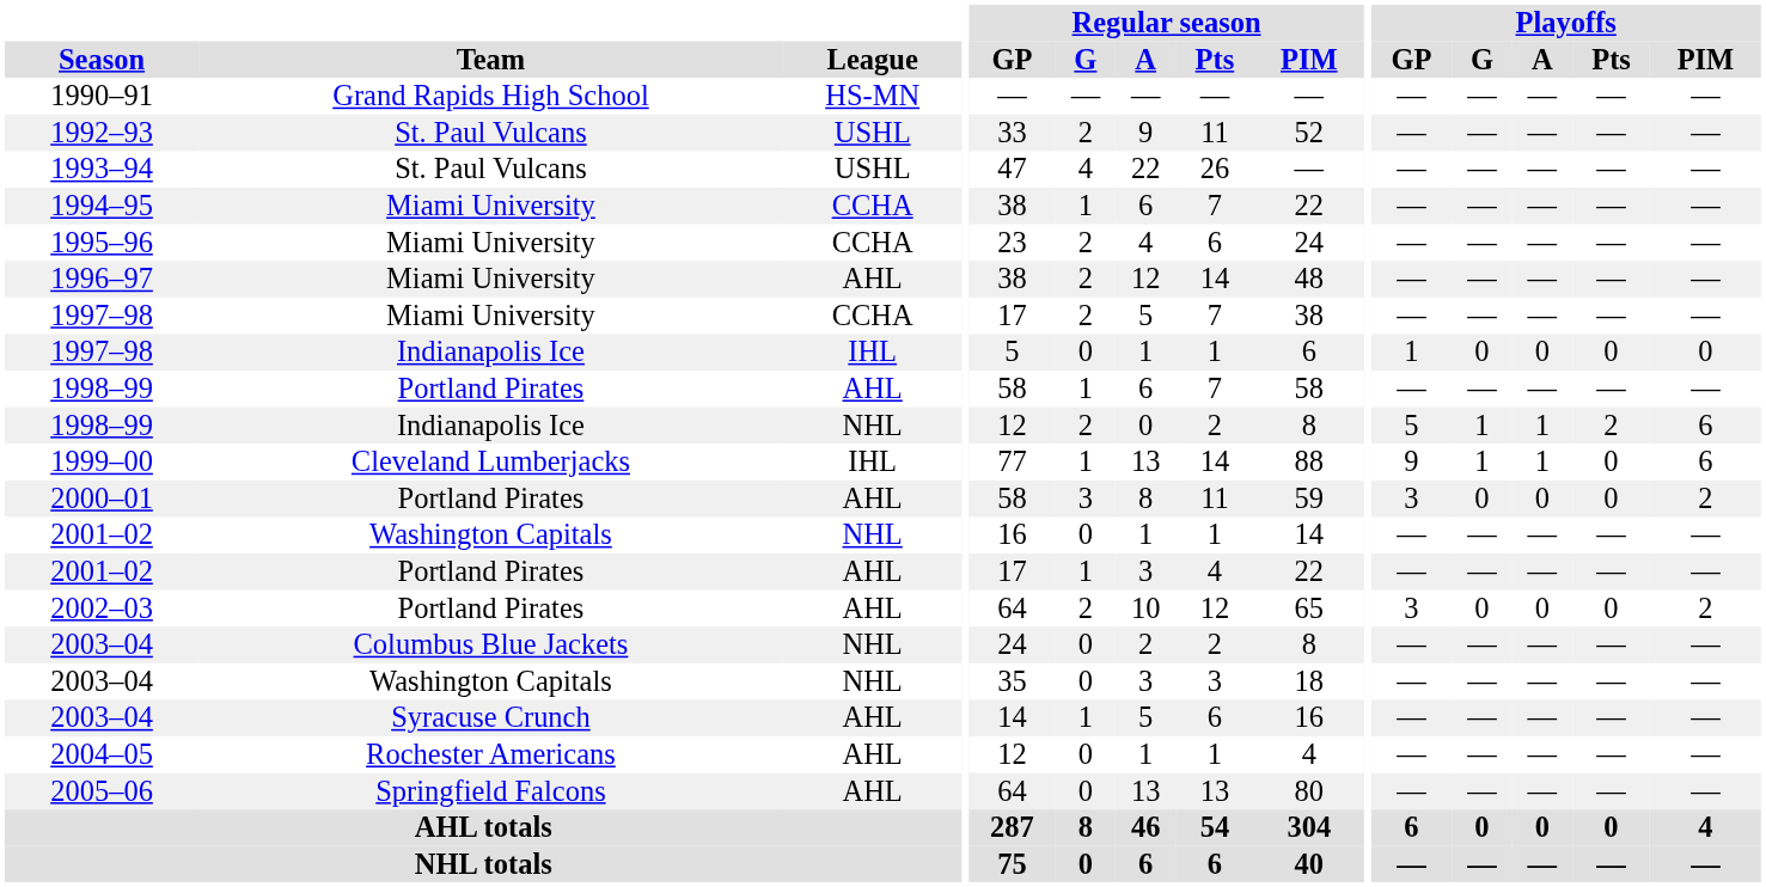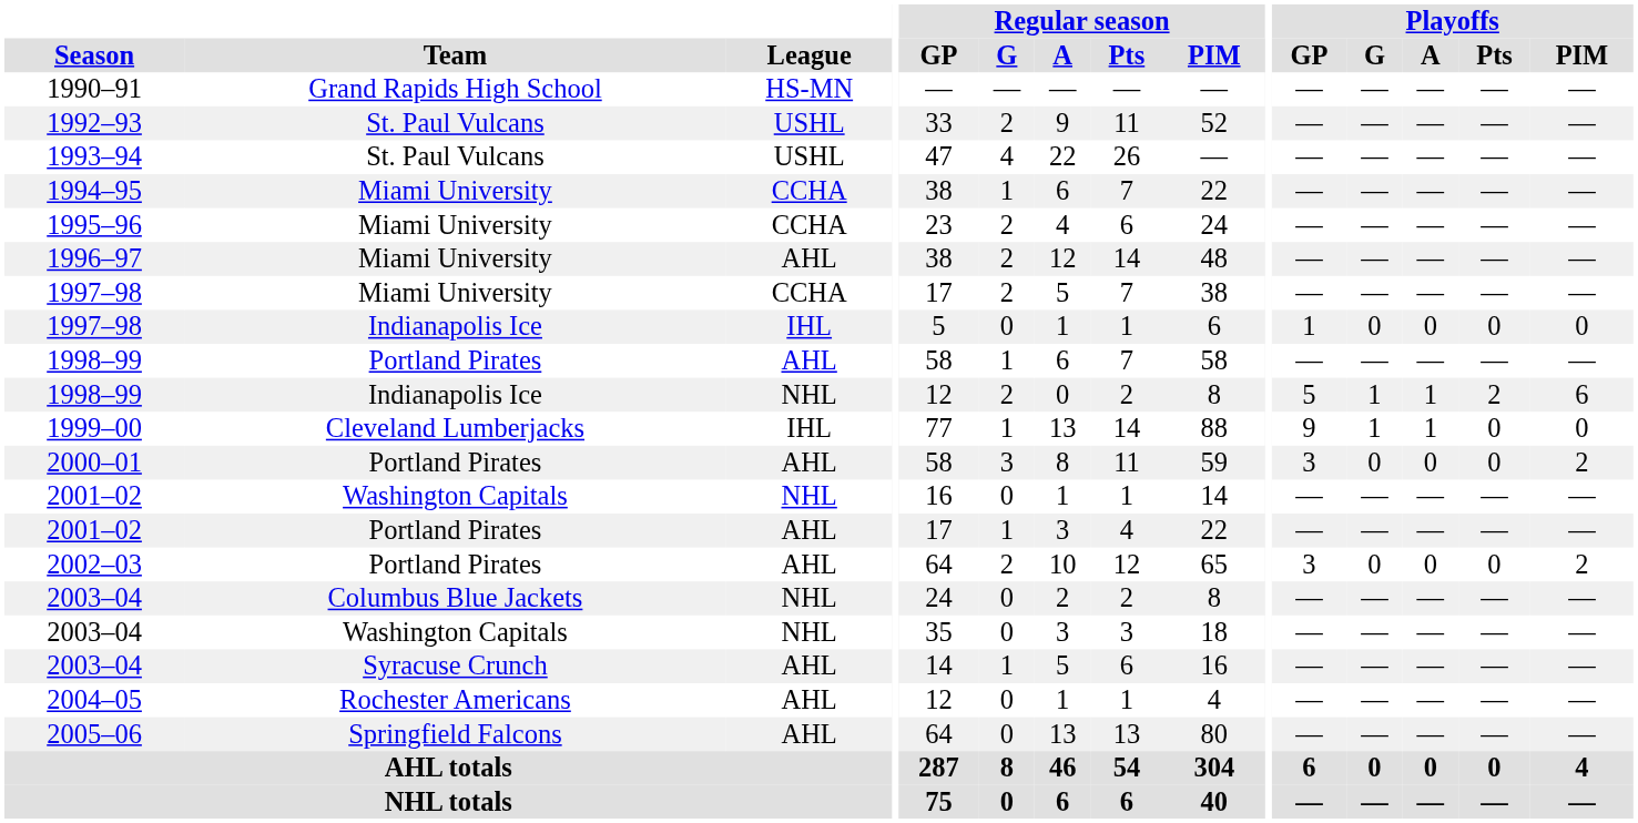1999–00 | Playoffs / PIM: 6 -> 0
